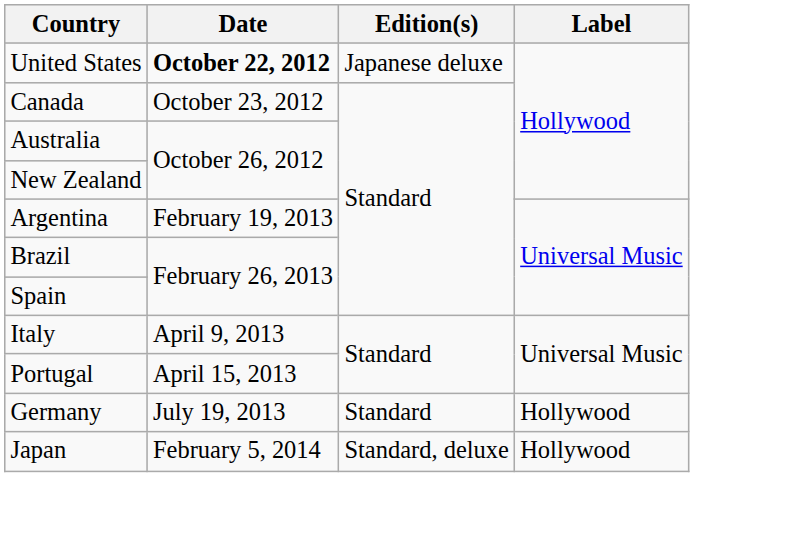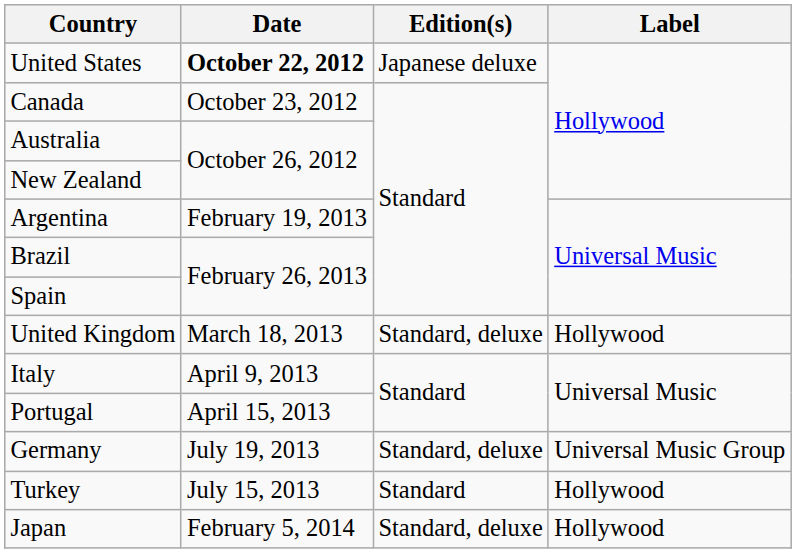+ row: United Kingdom | March 18, 2013 | Standard, deluxe | Hollywood
Germany | Edition(s): Standard -> Standard, deluxe
Germany | Label: Hollywood -> Universal Music Group
+ row: Turkey | July 15, 2013 | Standard | Hollywood
